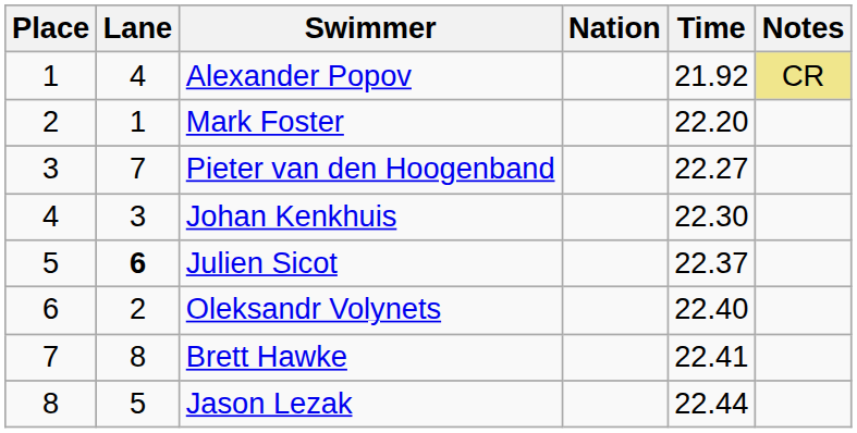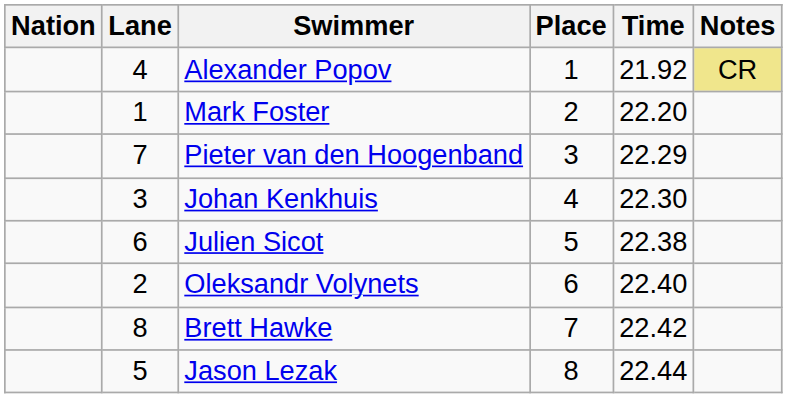columns swapped: Place <-> Nation
Pieter van den Hoogenband | Time: 22.27 -> 22.29
Julien Sicot | Lane: bold -> normal
Julien Sicot | Time: 22.37 -> 22.38
Brett Hawke | Time: 22.41 -> 22.42
